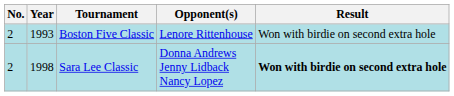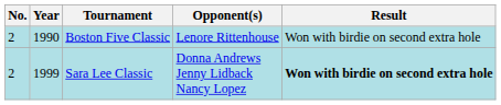Boston Five Classic | Year: 1993 -> 1990
Sara Lee Classic | Year: 1998 -> 1999
